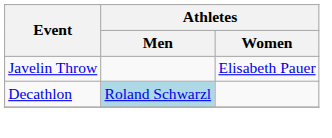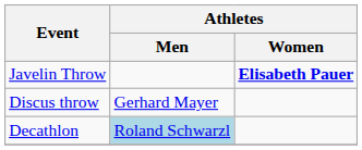Javelin Throw | Athletes / Women: normal -> bold
+ row: Discus throw | Gerhard Mayer
